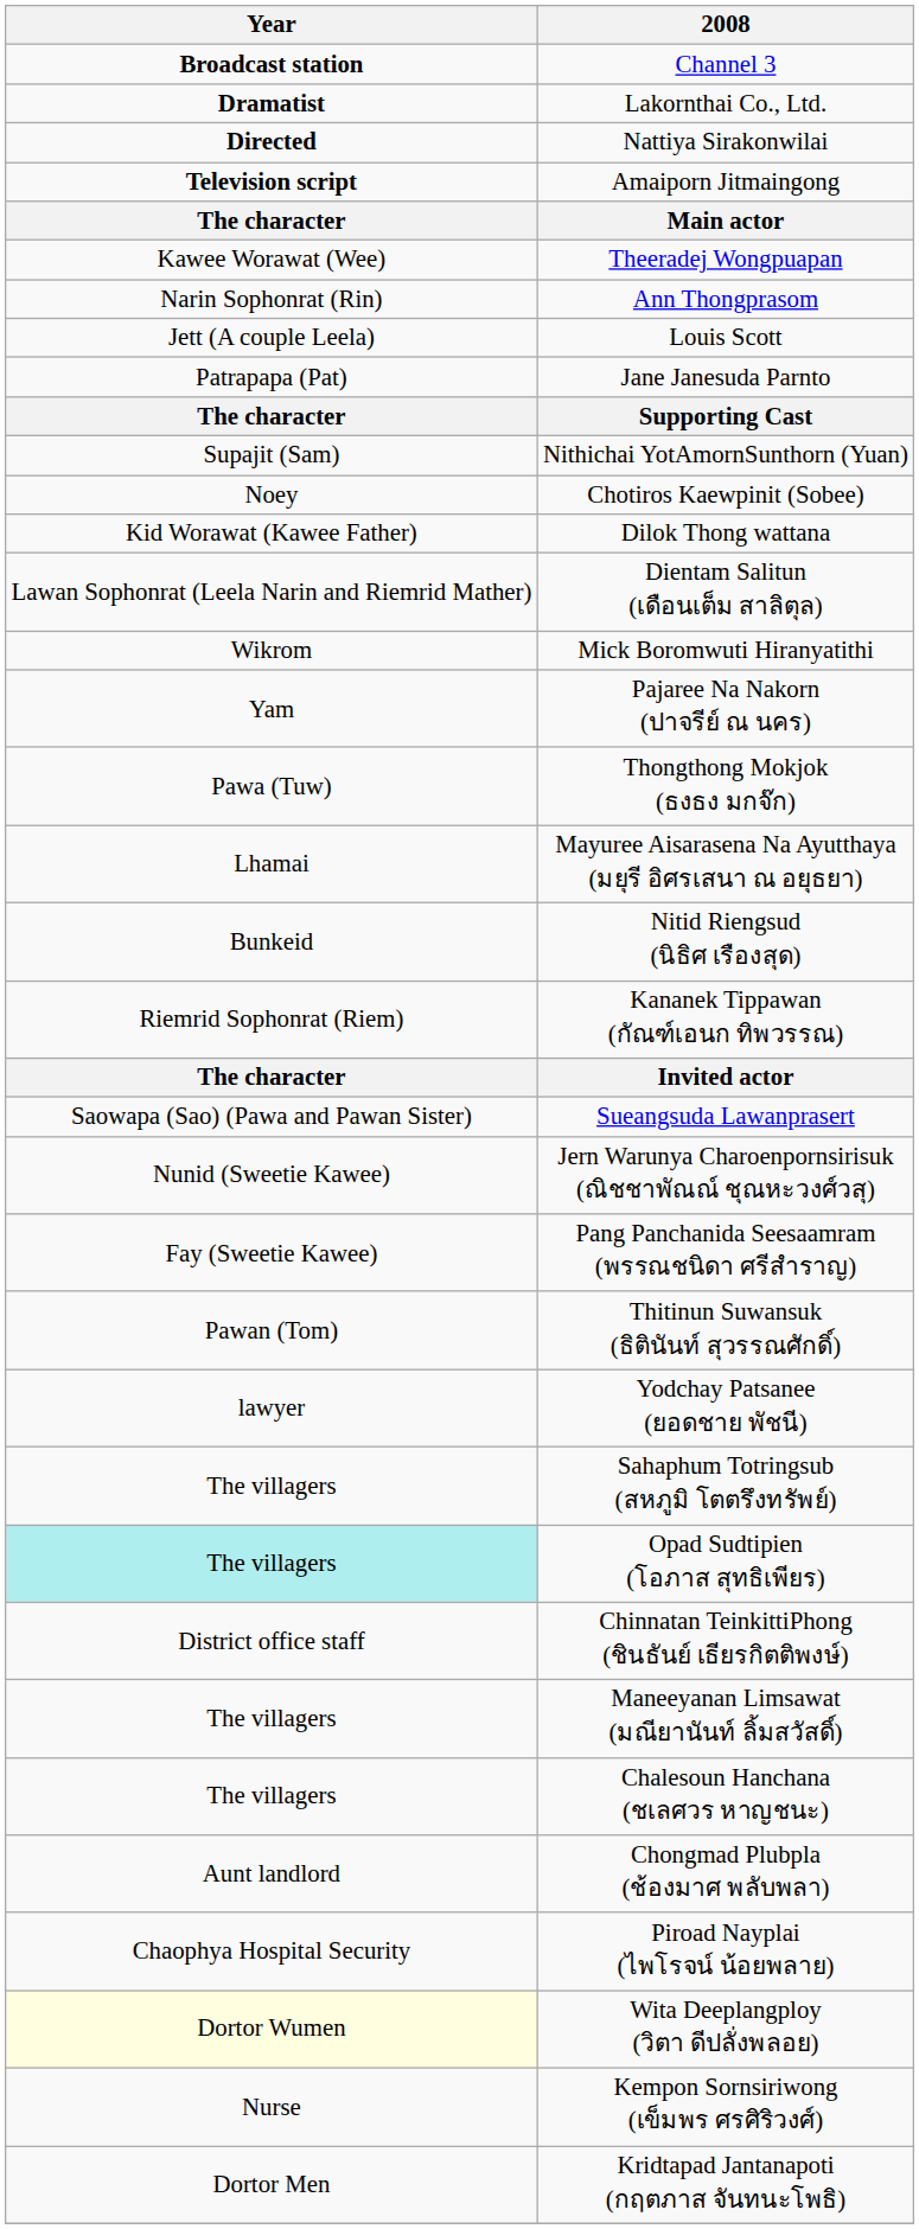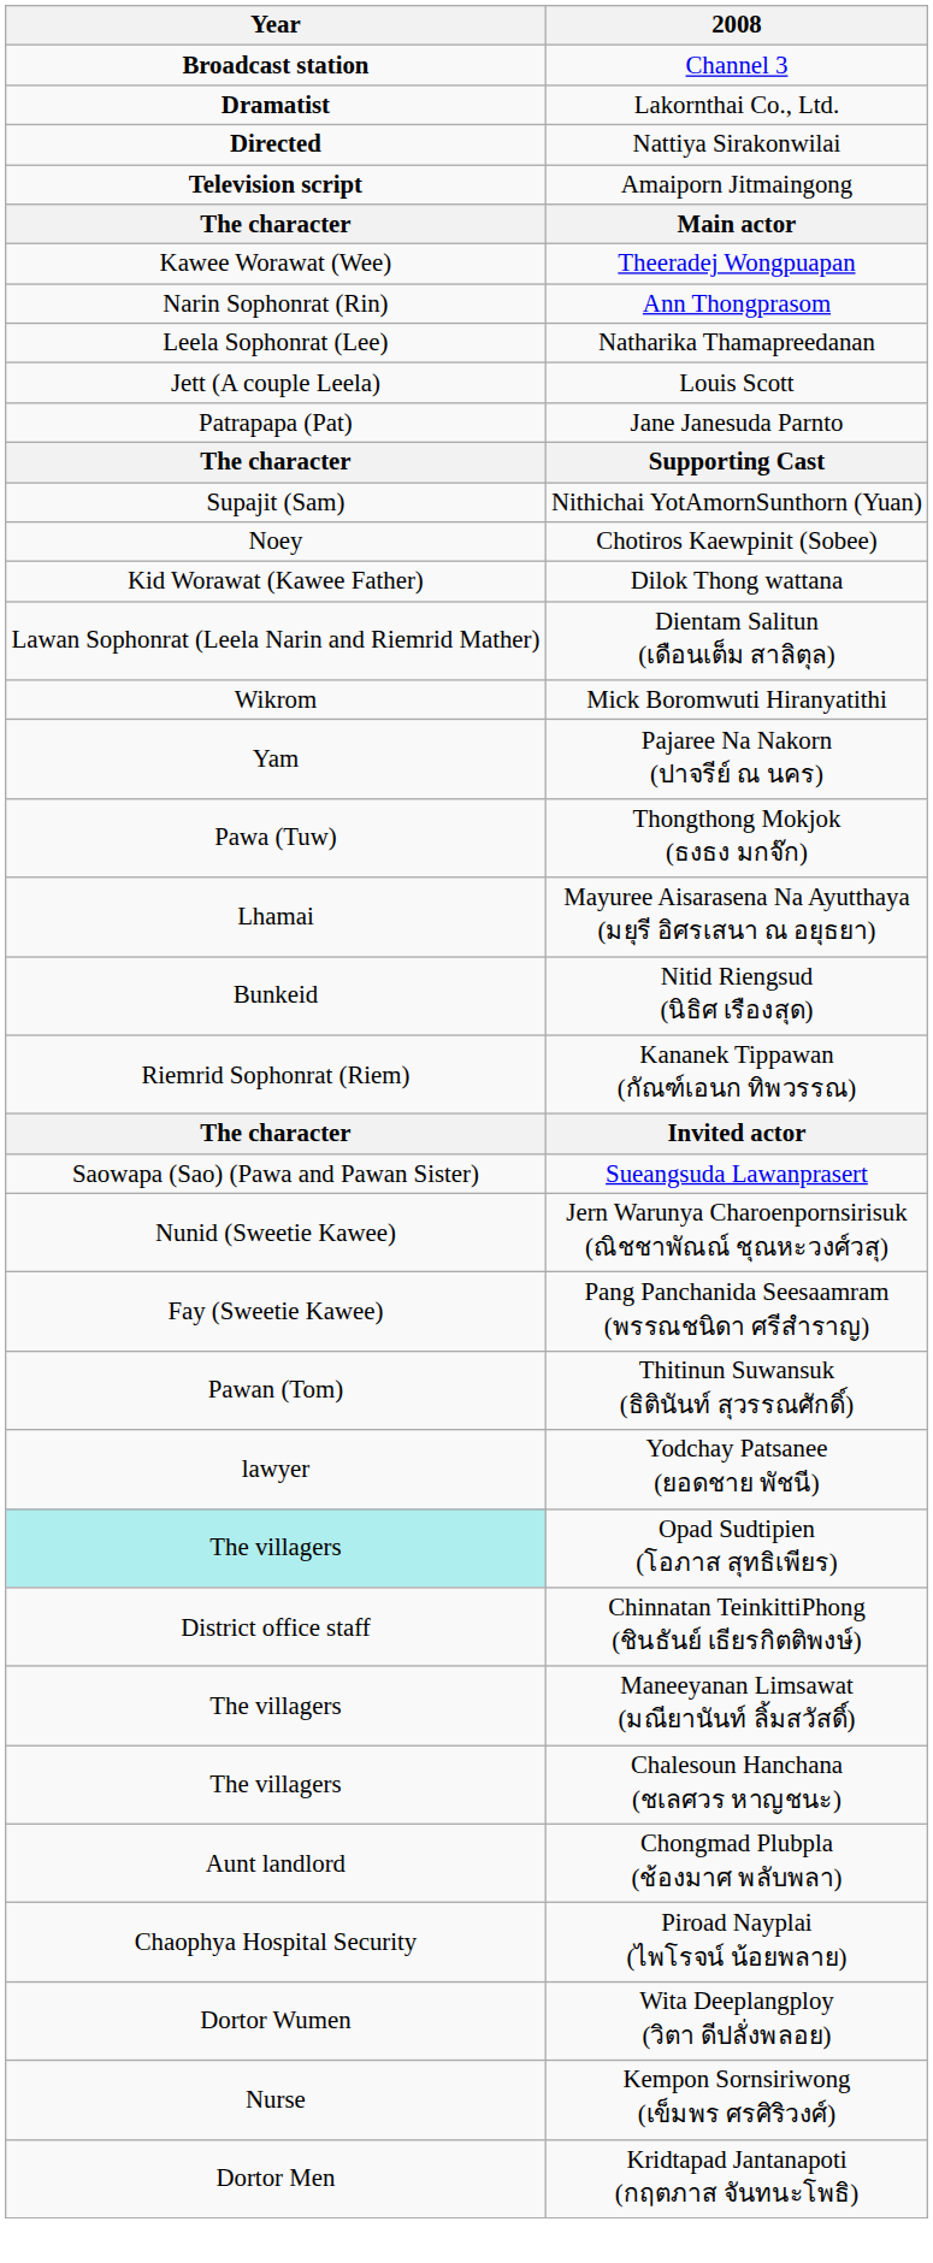+ row: Leela Sophonrat (Lee) | Natharika Thamapreedanan
- row: The villagers | Sahaphum Totringsub (สหภูมิ โตตรึงทรัพย์)
Wita Deeplangploy (วิตา ดีปลั่งพลอย) | Year: lightyellow background -> no background
